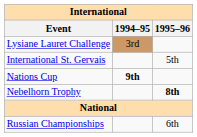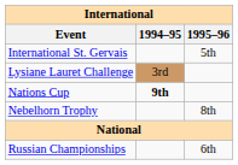rows swapped: Lysiane Lauret Challenge <-> International St. Gervais
Nebelhorn Trophy | 1995–96: bold -> normal
